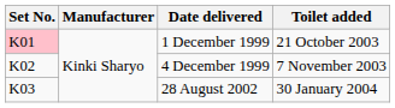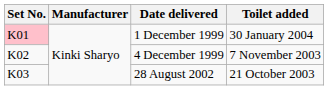1 December 1999 | Toilet added: 21 October 2003 -> 30 January 2004
28 August 2002 | Toilet added: 30 January 2004 -> 21 October 2003
